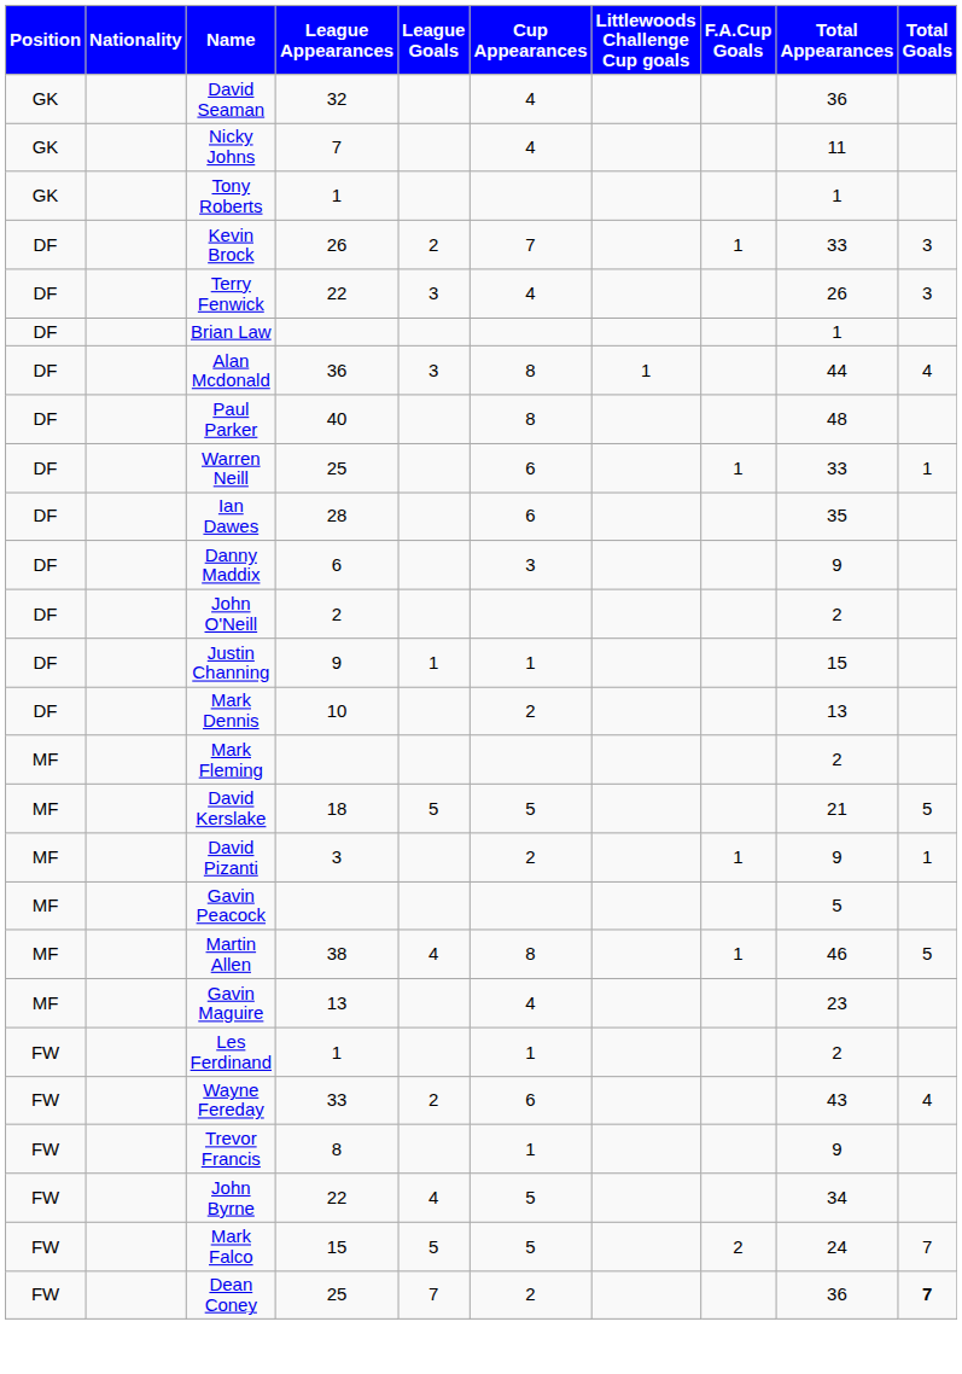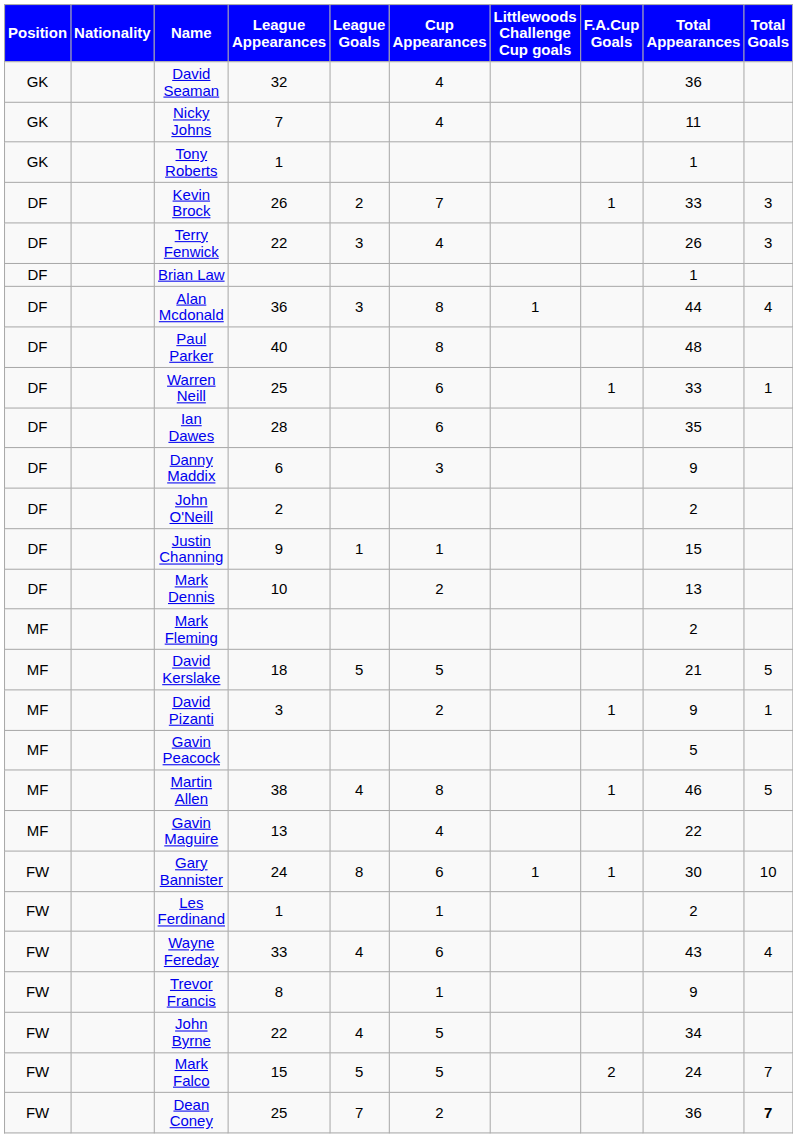Gavin Maguire | Total Appearances: 23 -> 22
+ row: FW | Gary Bannister | 24 | 8 | 6 | 1 | 1 | 30 | 10
Wayne Fereday | League Goals: 2 -> 4
